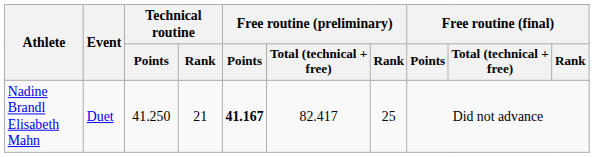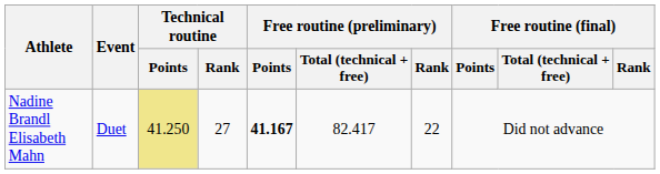Nadine Brandl Elisabeth Mahn | Technical routine / Points: no background -> khaki background
Nadine Brandl Elisabeth Mahn | Technical routine / Rank: 21 -> 27
Nadine Brandl Elisabeth Mahn | Free routine (preliminary) / Rank: 25 -> 22
